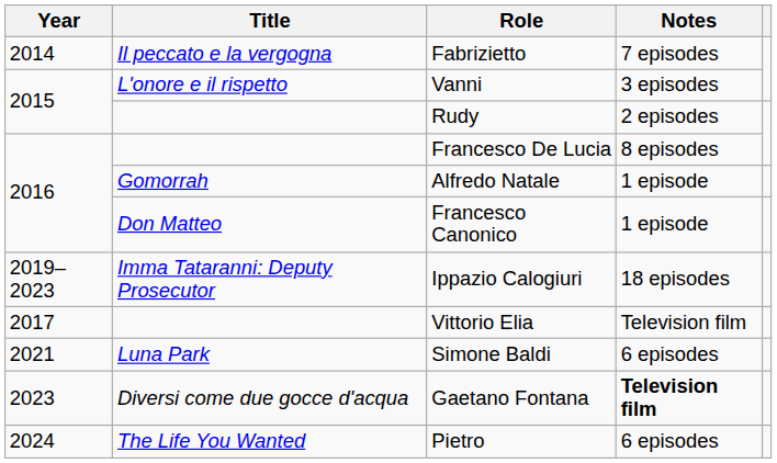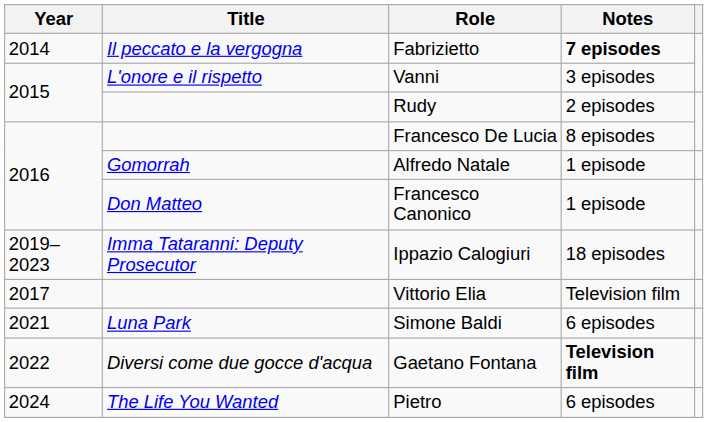Fabrizietto | Notes: normal -> bold
Gaetano Fontana | Year: 2023 -> 2022
